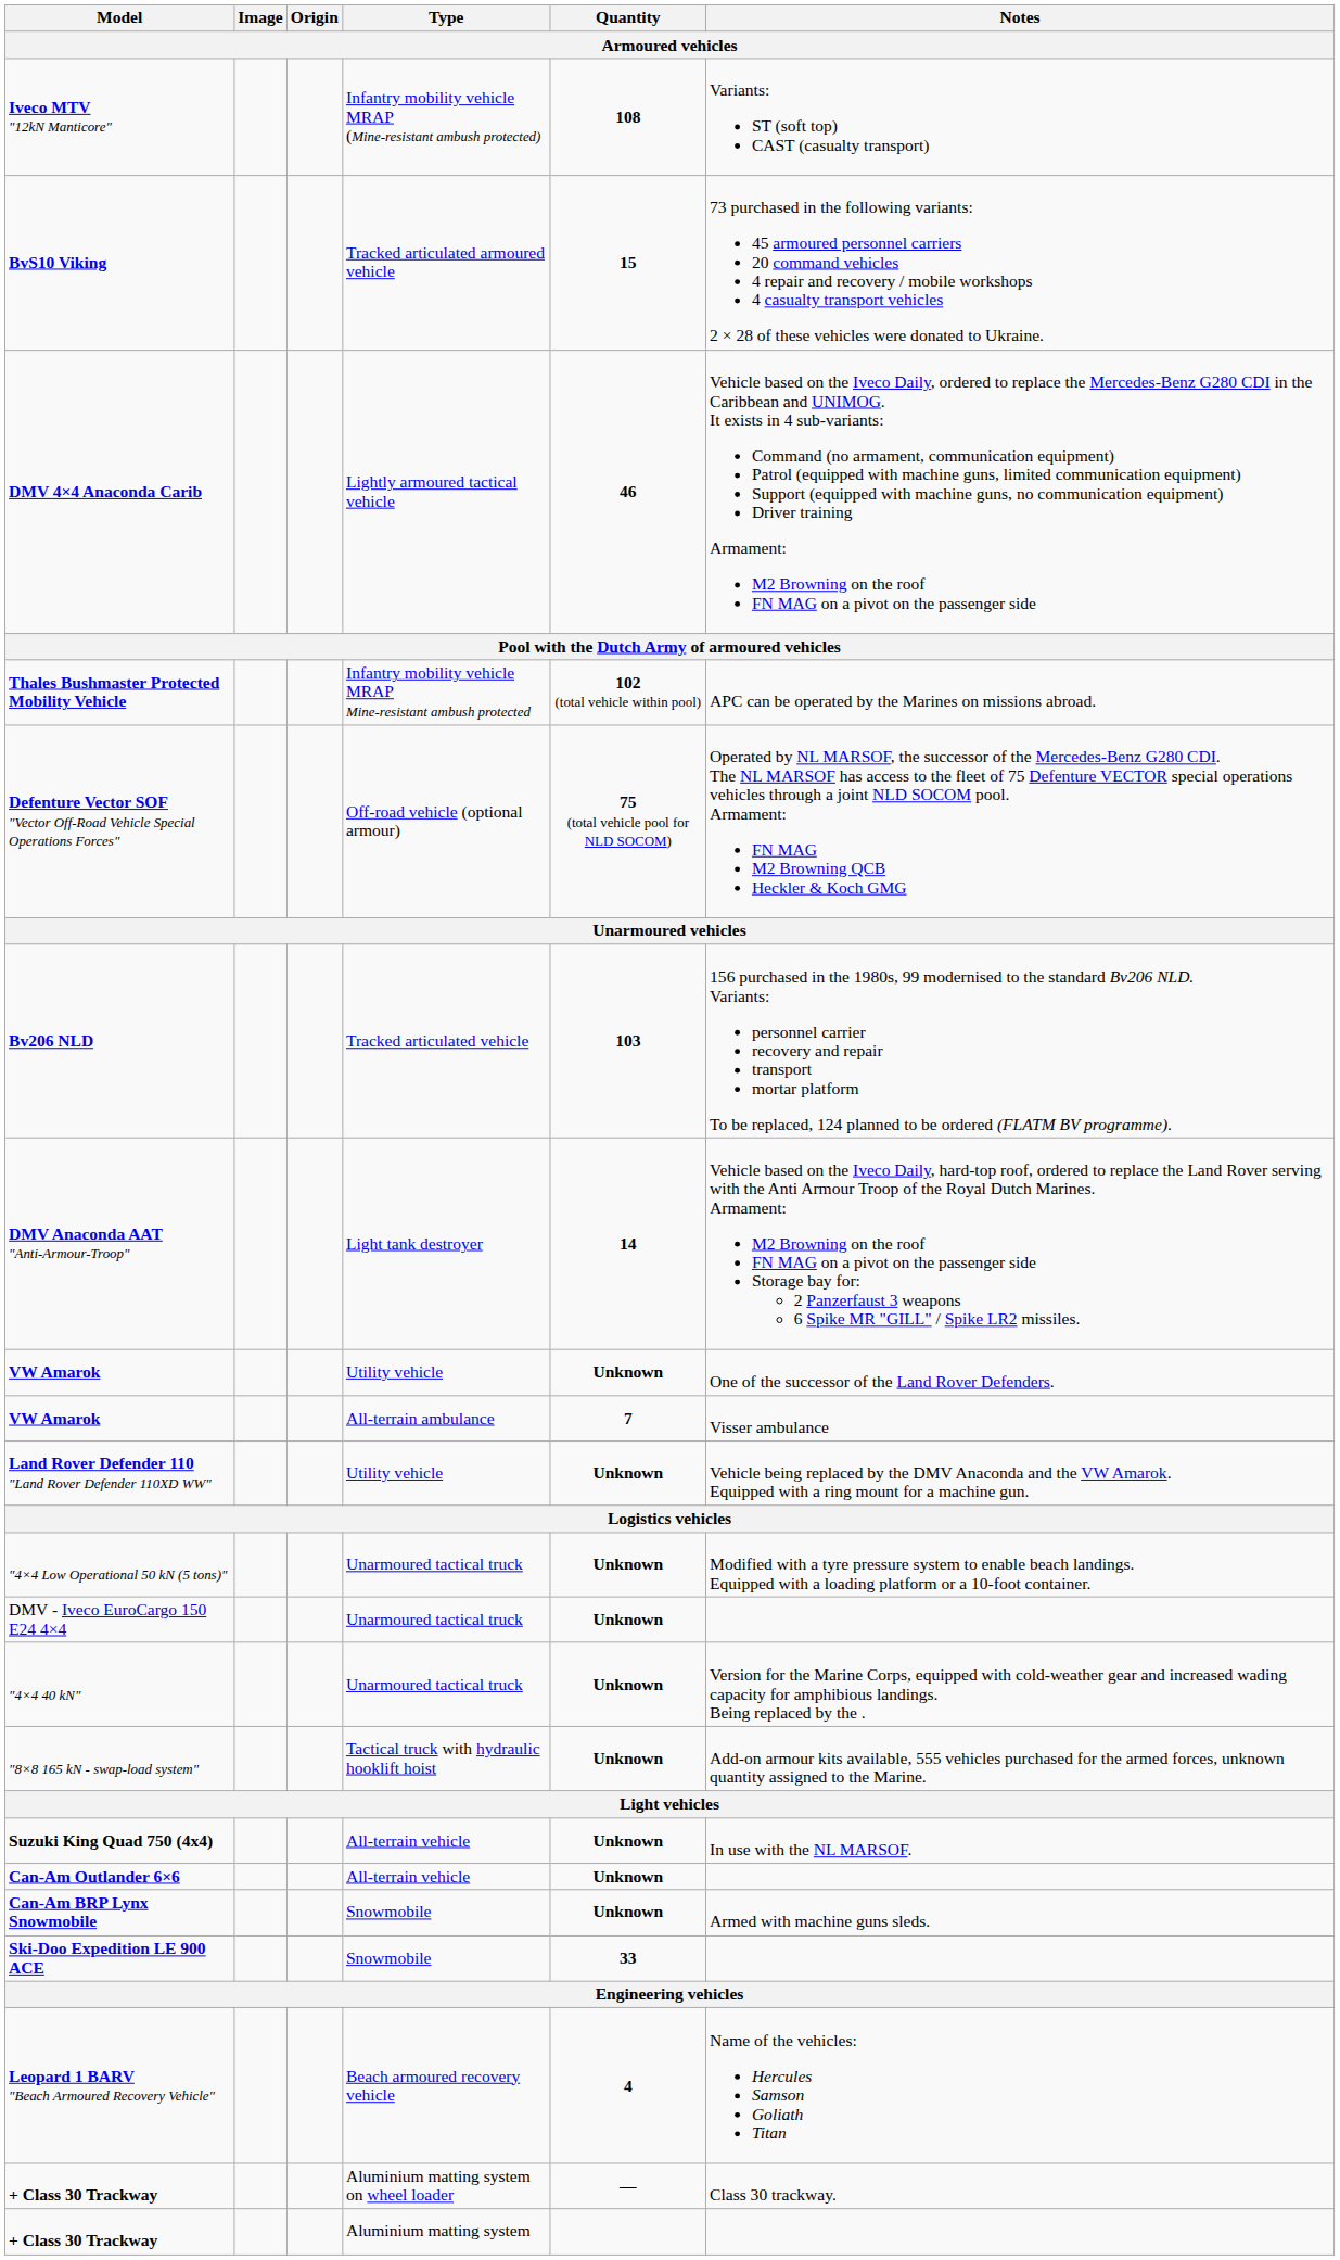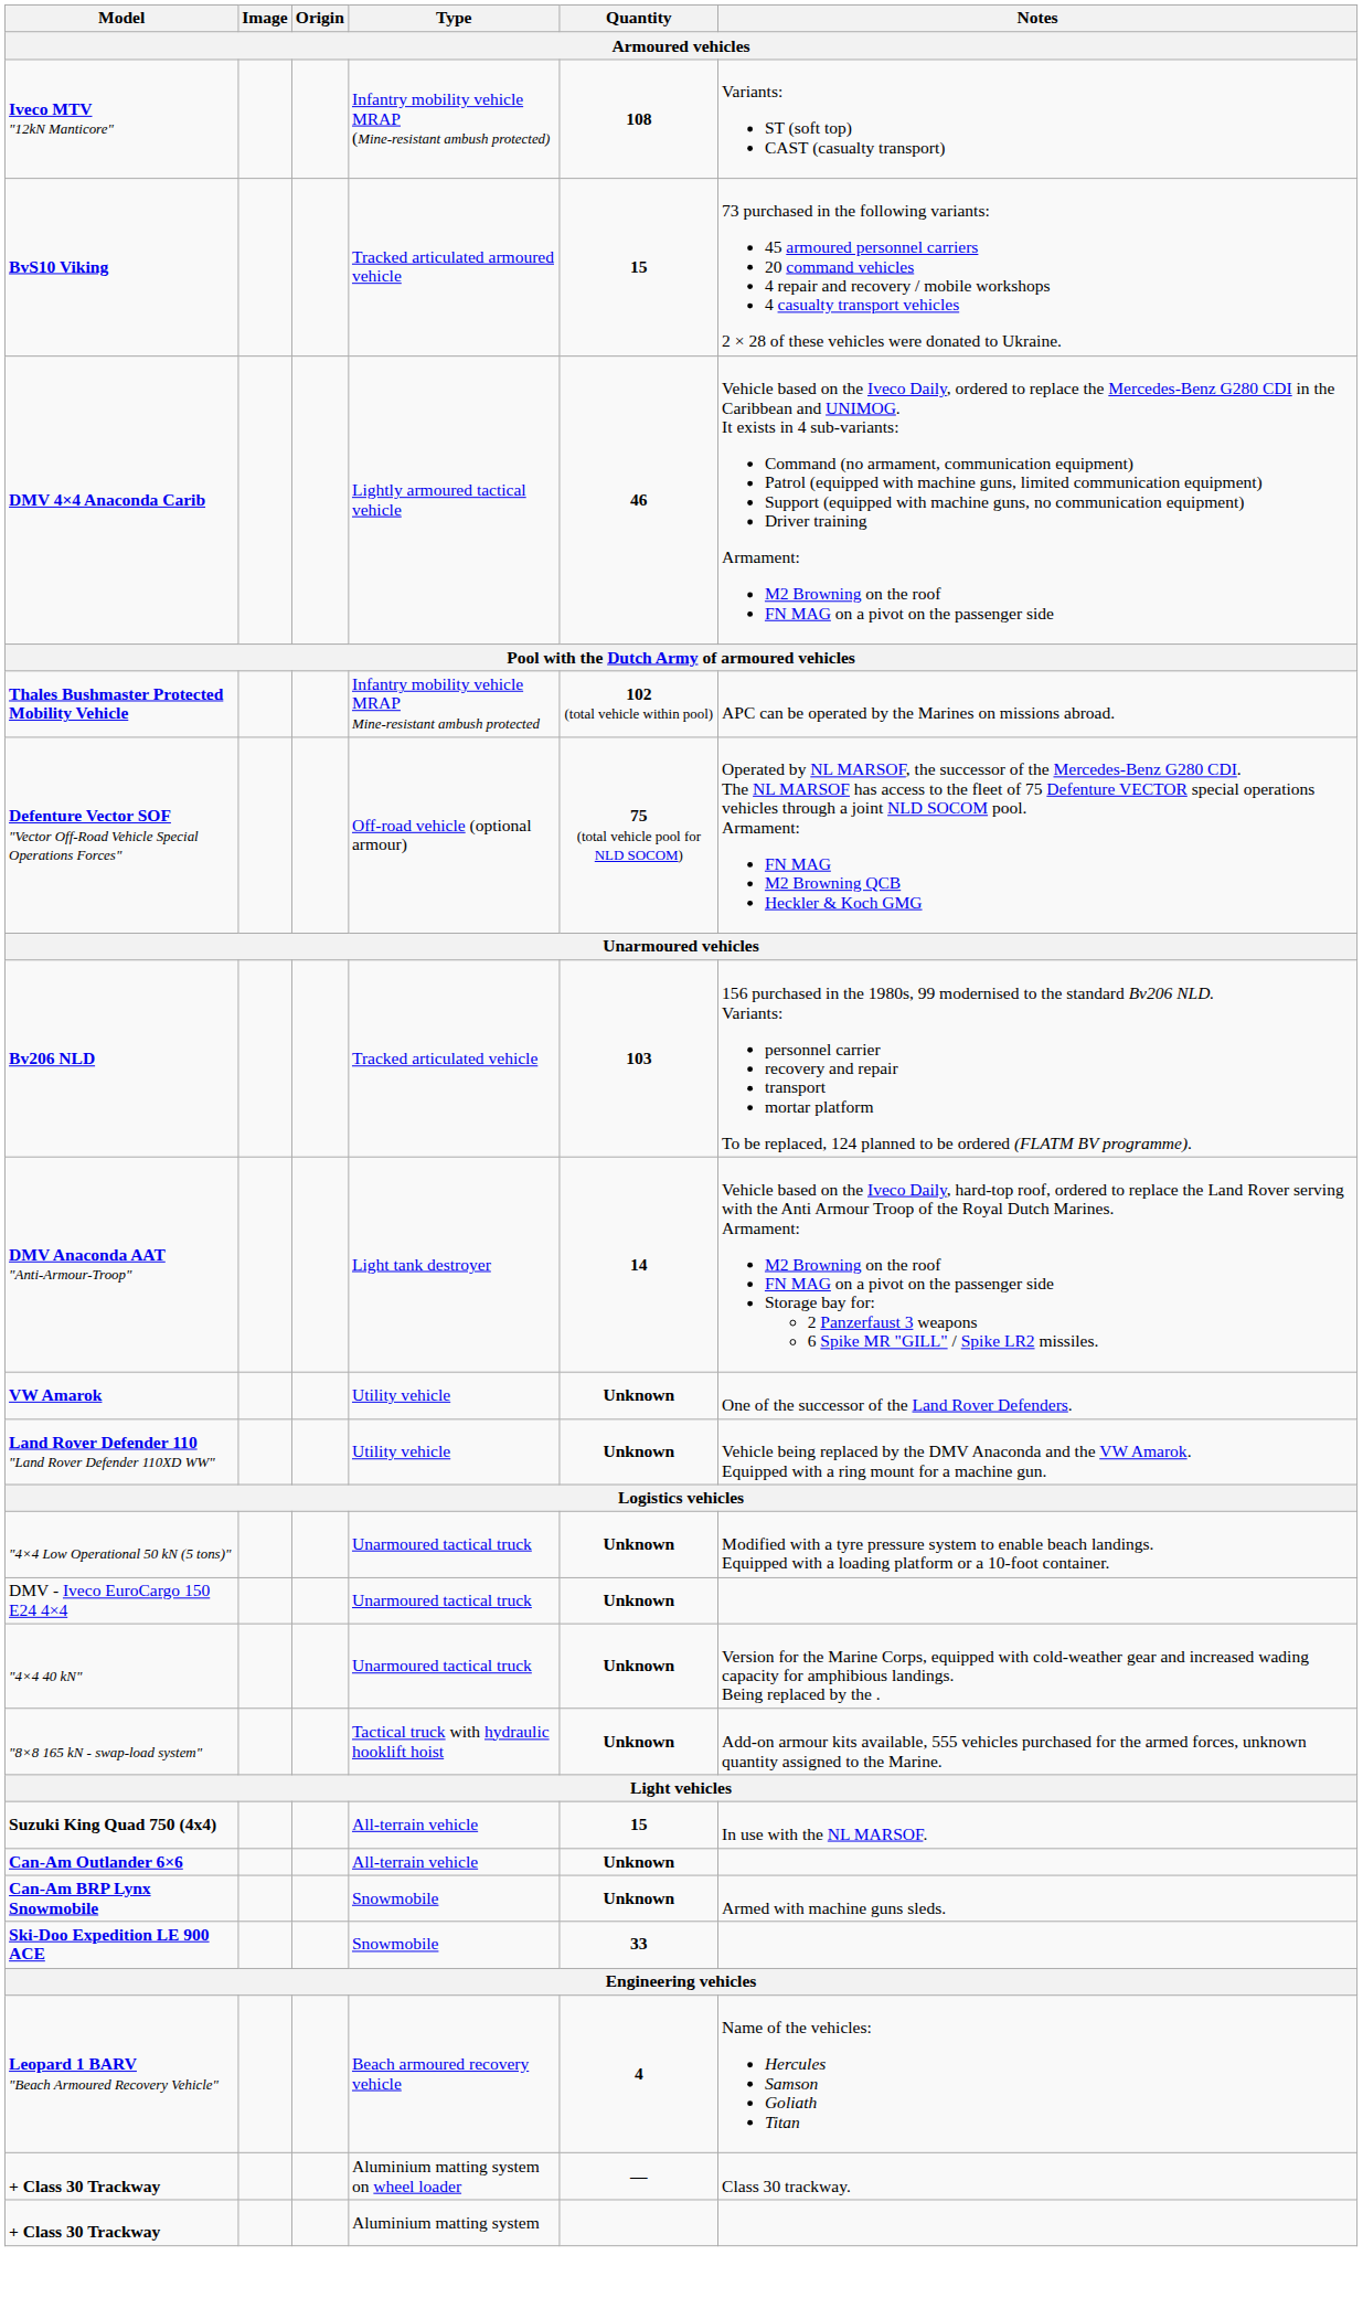- row: VW Amarok | All-terrain ambulance | 7 | Visser ambulance
Suzuki King Quad 750 (4x4) | Quantity: Unknown -> 15
